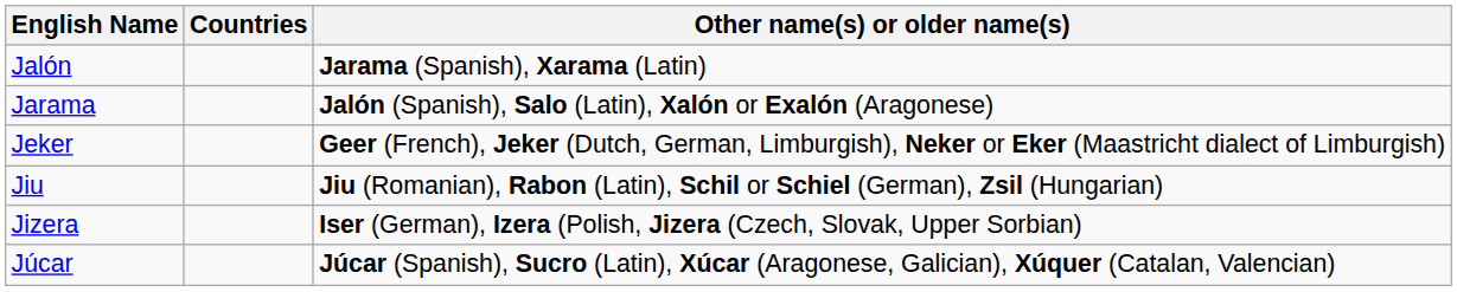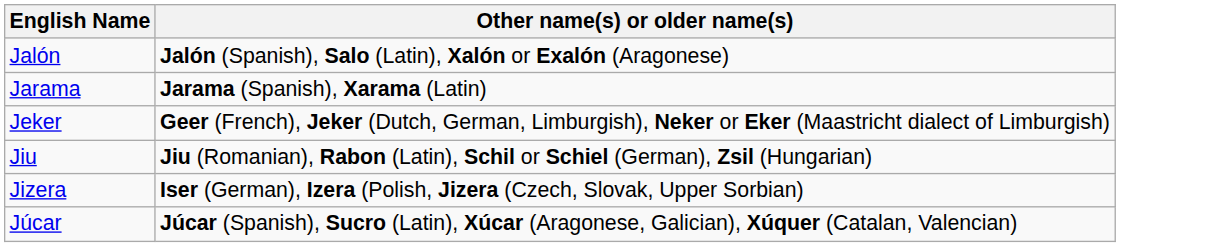- column: Countries
Jalón | Other name(s) or older name(s): Jarama (Spanish), Xarama (Latin) -> Jalón (Spanish), Salo (Latin), Xalón or Exalón (Aragonese)
Jarama | Other name(s) or older name(s): Jalón (Spanish), Salo (Latin), Xalón or Exalón (Aragonese) -> Jarama (Spanish), Xarama (Latin)
